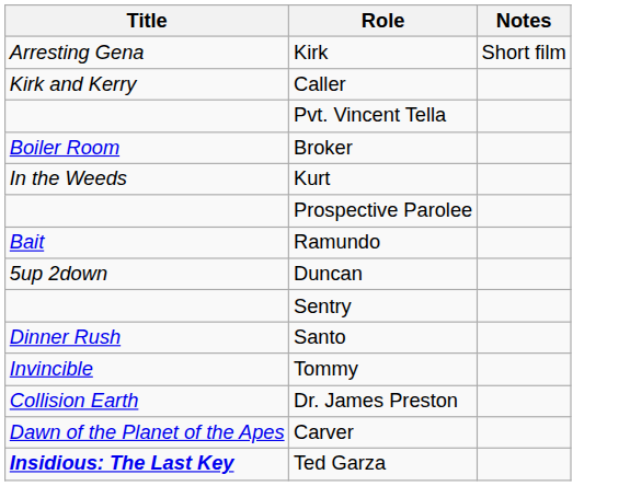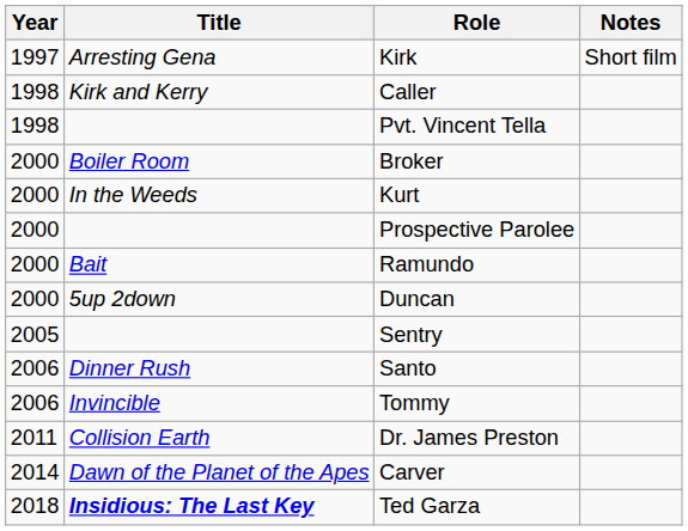+ column: Year | 1997 | 1998 | 1998 | 2000 | 2000 | 2000 | 2000 | 2000 | 2005 | 2006 | 2006 | 2011 | 2014 | 2018
